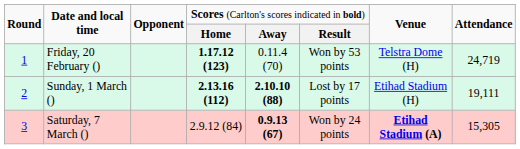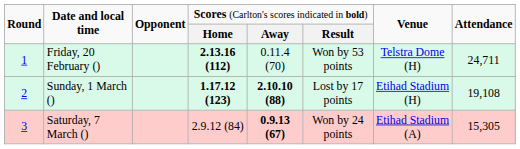Friday, 20 February () | column 4: 1.17.12 (123) -> 2.13.16 (112)
Friday, 20 February () | column 8: 24,719 -> 24,711
Sunday, 1 March () | column 4: 2.13.16 (112) -> 1.17.12 (123)
Sunday, 1 March () | column 8: 19,111 -> 19,108
Saturday, 7 March () | column 7: bold -> normal
